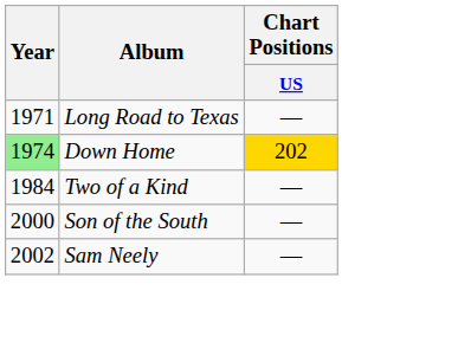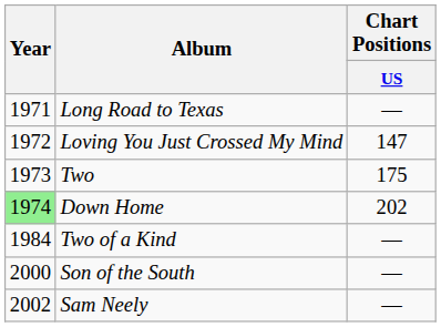+ row: 1972 | Loving You Just Crossed My Mind | 147
+ row: 1973 | Two | 175
Down Home | Chart Positions / US: gold background -> no background
